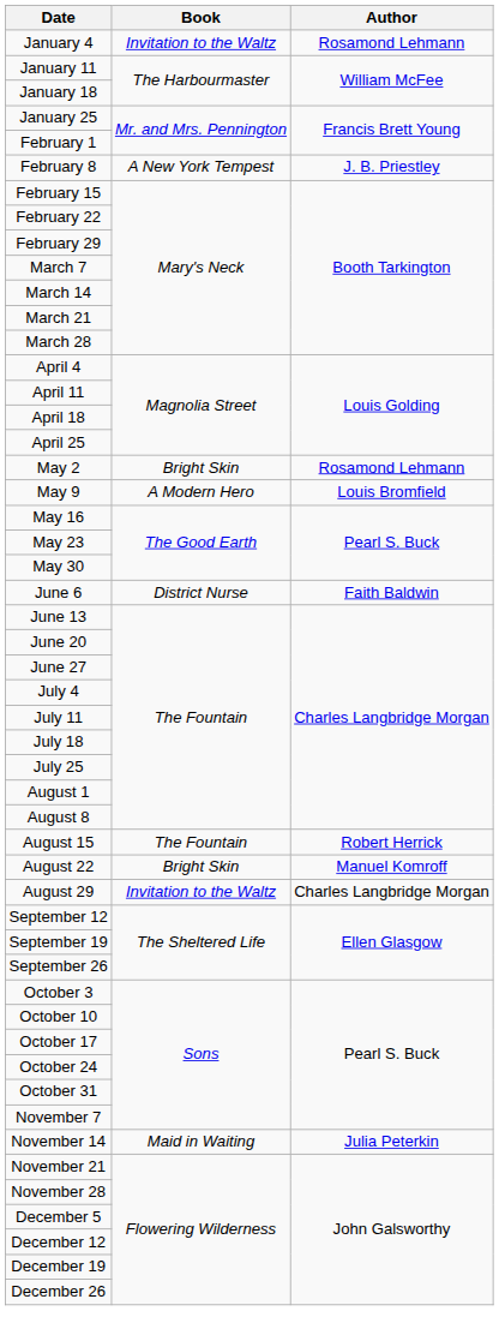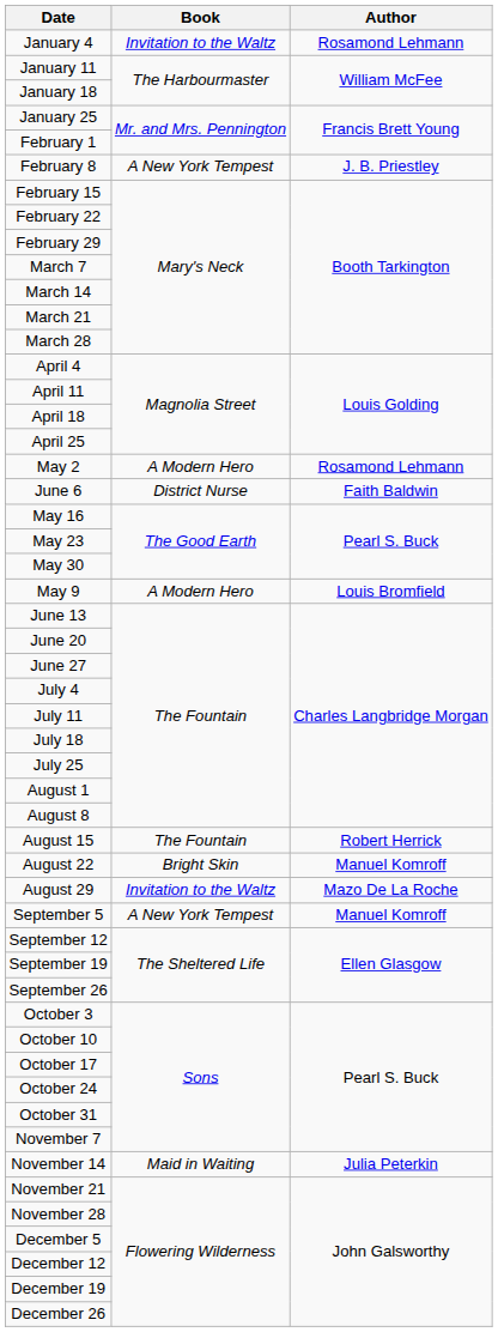May 2 | Book: Bright Skin -> A Modern Hero
rows swapped: May 9 <-> June 6
August 29 | Author: Charles Langbridge Morgan -> Mazo De La Roche
+ row: September 5 | A New York Tempest | Manuel Komroff
